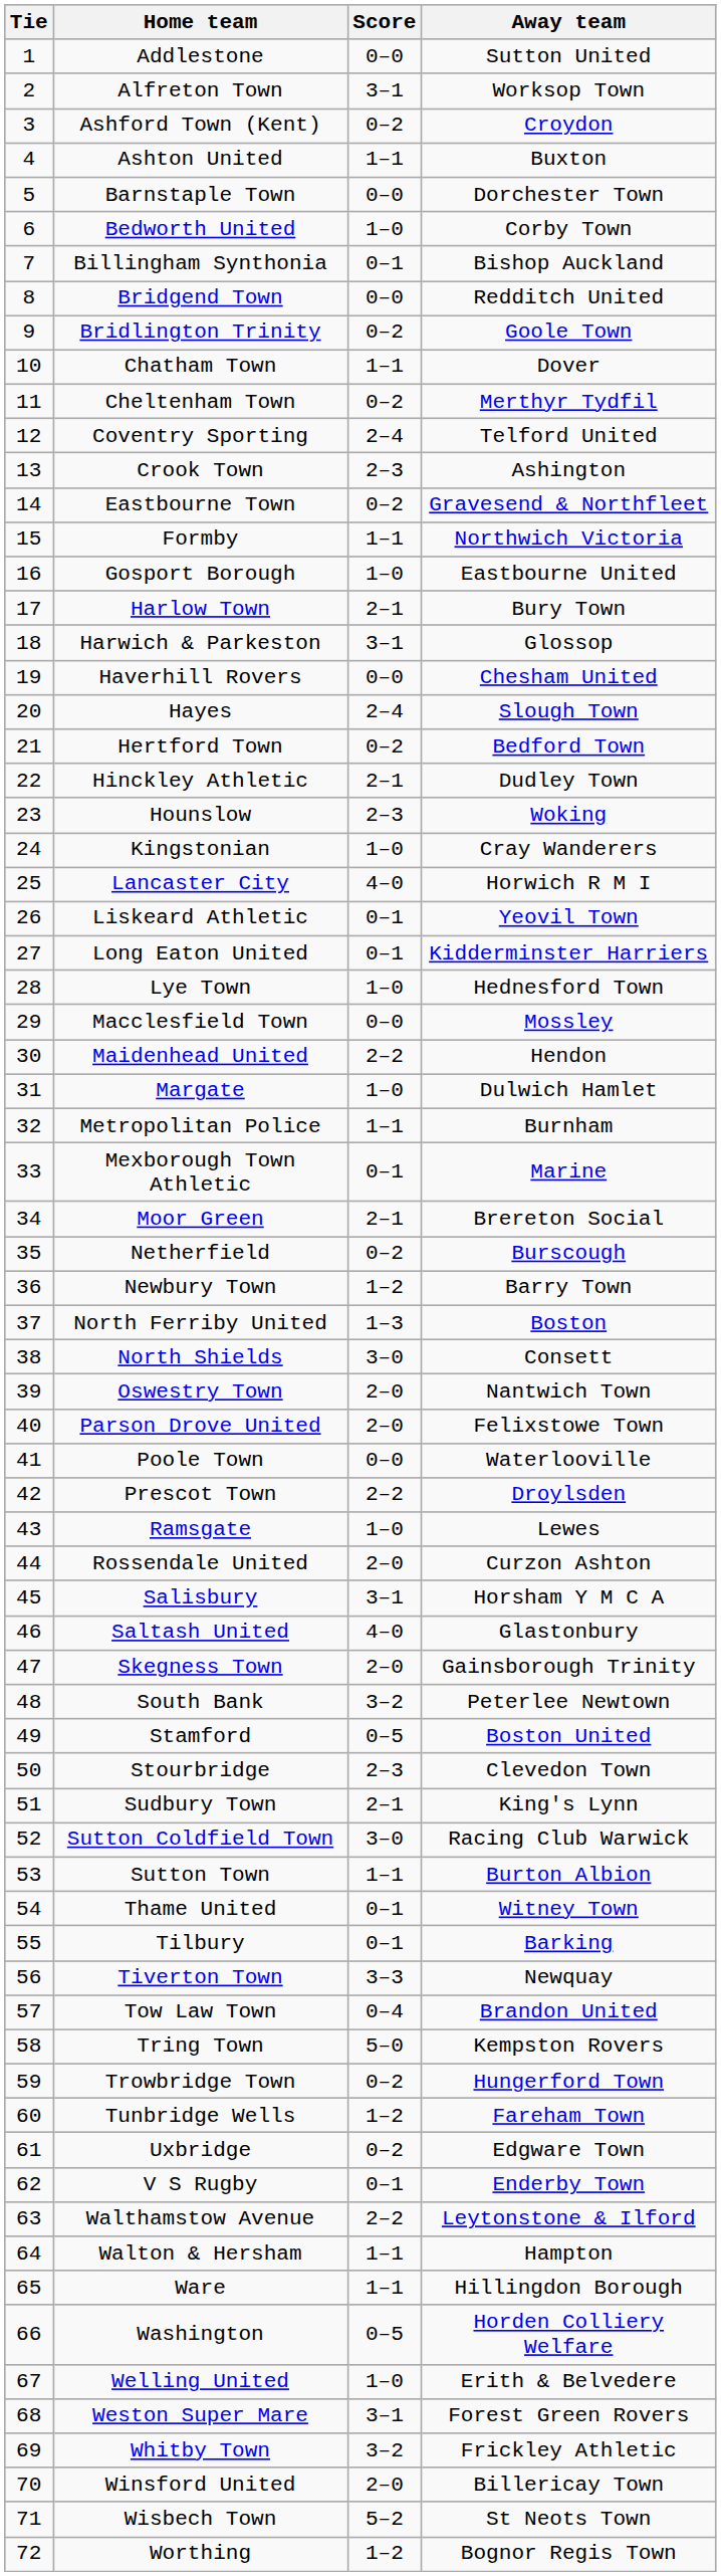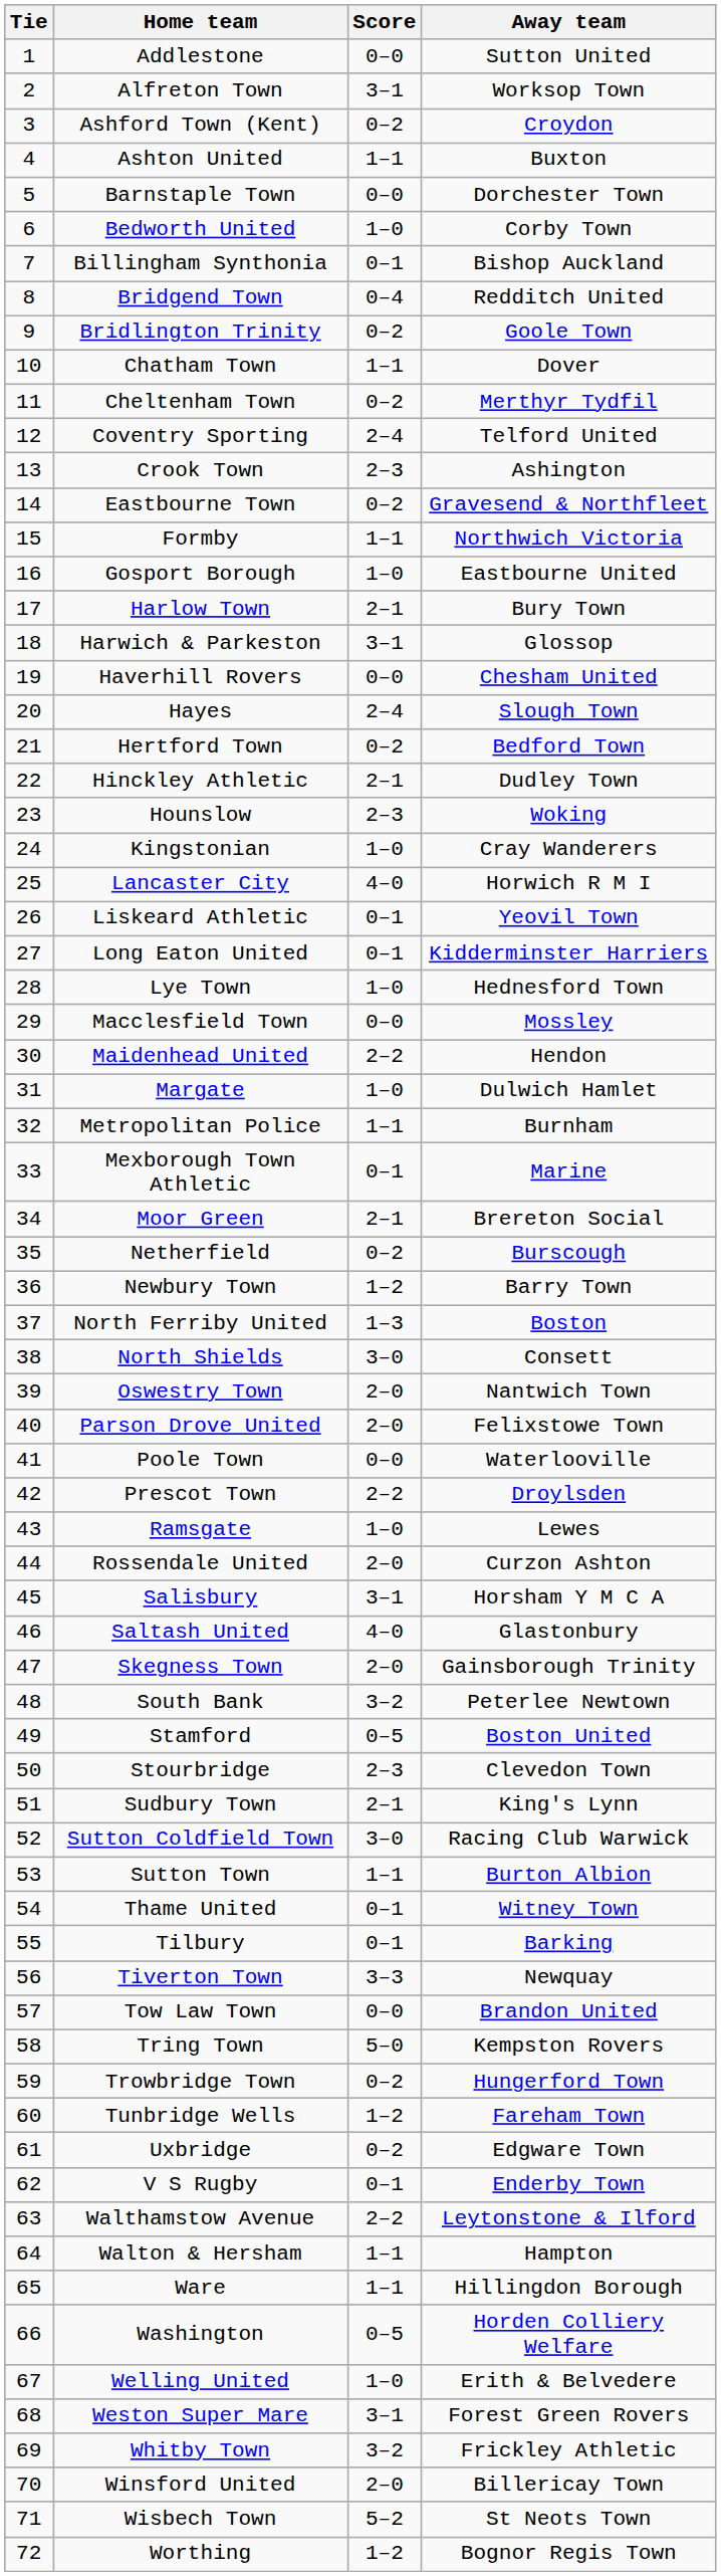Bridgend Town | Score: 0–0 -> 0–4
Tow Law Town | Score: 0–4 -> 0–0
